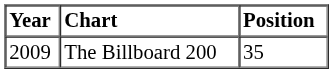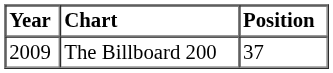The Billboard 200 | Position: 35 -> 37
